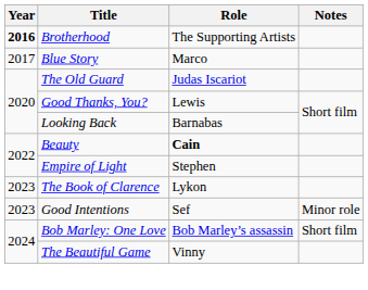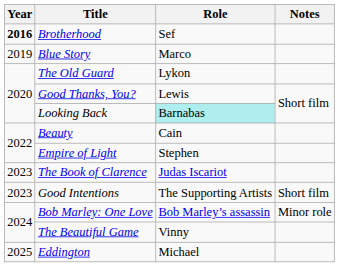Brotherhood | Role: The Supporting Artists -> Sef
Blue Story | Year: 2017 -> 2019
The Old Guard | Role: Judas Iscariot -> Lykon
Looking Back | Role: no background -> paleturquoise background
Beauty | Role: bold -> normal
The Book of Clarence | Role: Lykon -> Judas Iscariot
Good Intentions | Role: Sef -> The Supporting Artists
Good Intentions | Notes: Minor role -> Short film
Bob Marley: One Love | Notes: Short film -> Minor role
+ row: 2025 | Eddington | Michael
